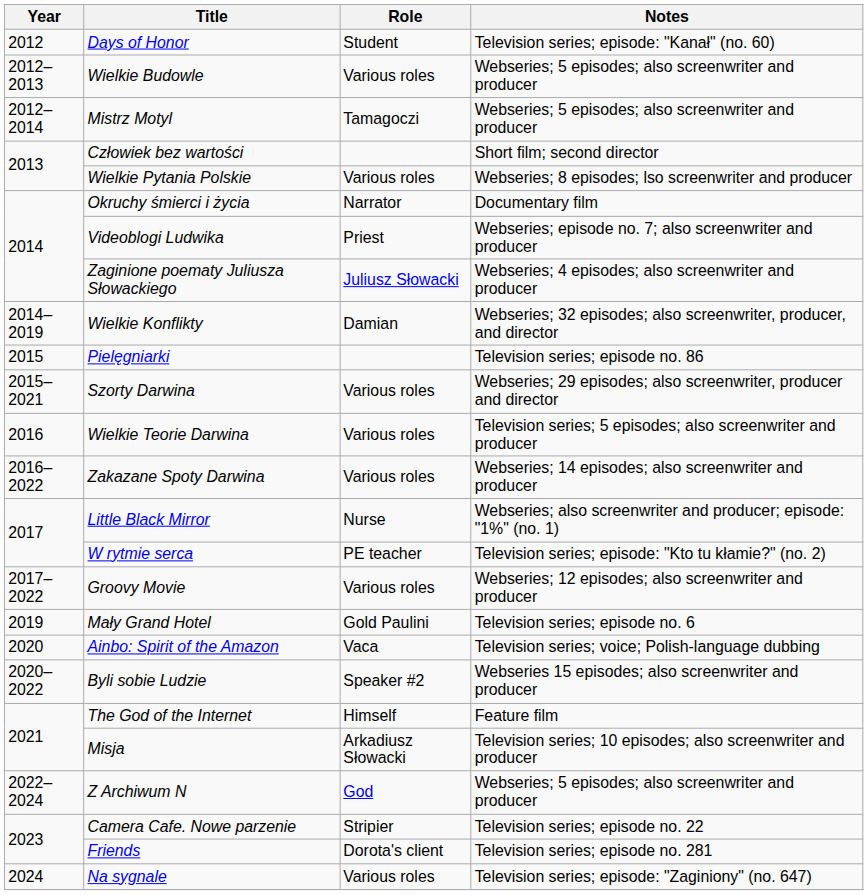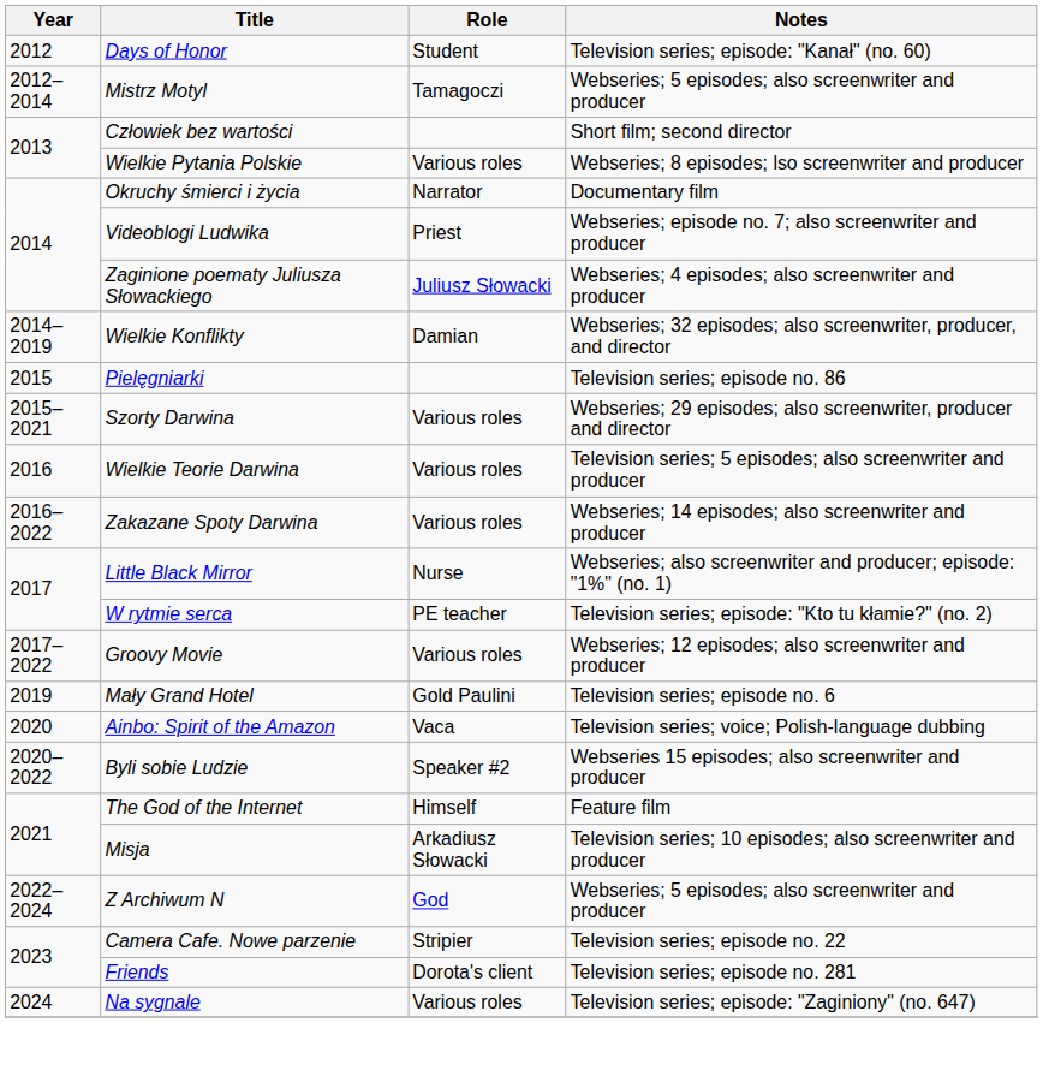- row: 2012–2013 | Wielkie Budowle | Various roles | Webseries; 5 episodes; also screenwriter and producer
